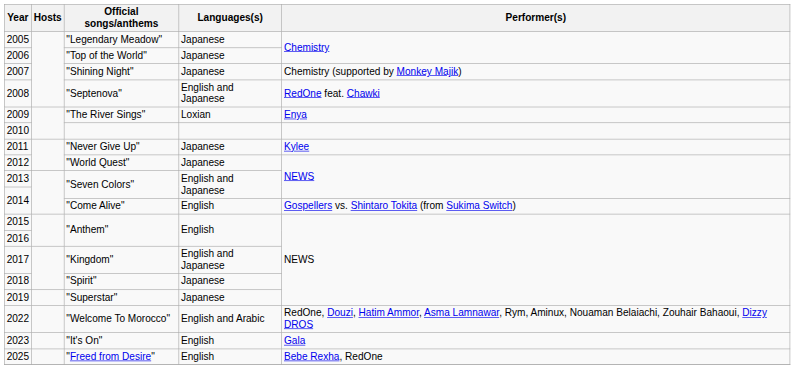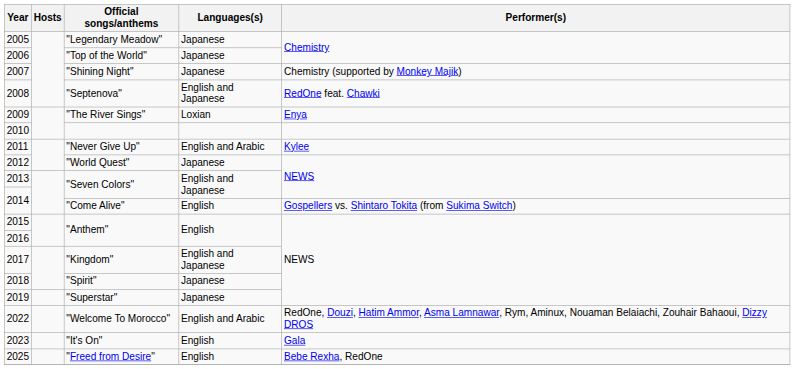2011 | Languages(s): Japanese -> English and Arabic
